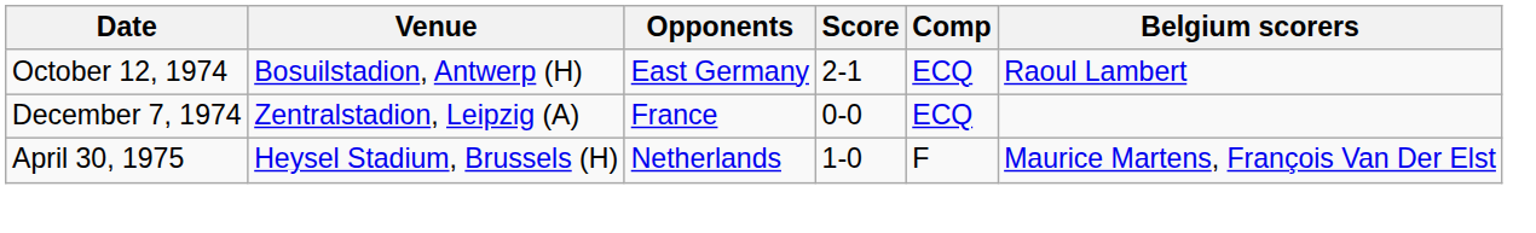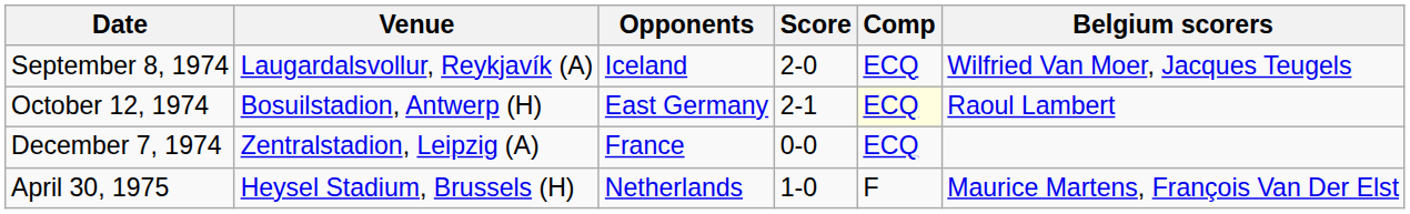+ row: September 8, 1974 | Laugardalsvollur, Reykjavík (A) | Iceland | 2-0 | ECQ | Wilfried Van Moer, Jacques Teugels
October 12, 1974 | Comp: no background -> lightyellow background
